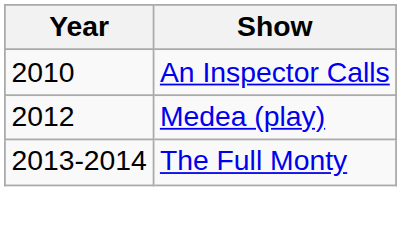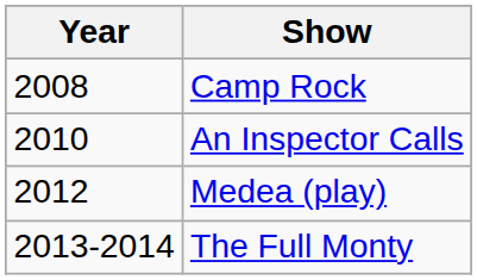+ row: 2008 | Camp Rock
